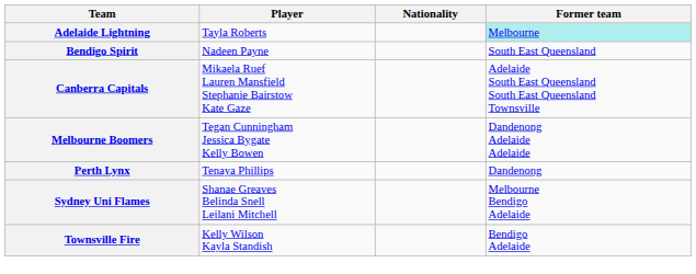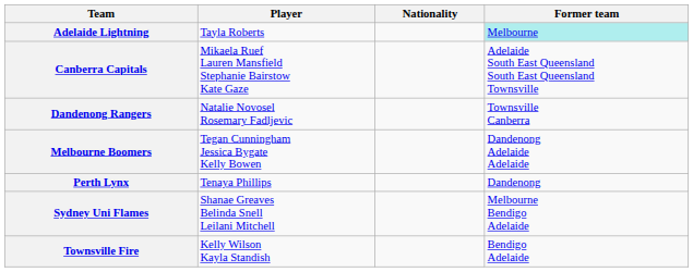- row: Bendigo Spirit | Nadeen Payne | South East Queensland
+ row: Dandenong Rangers | Natalie Novosel Rosemary Fadljevic | Townsville Canberra
